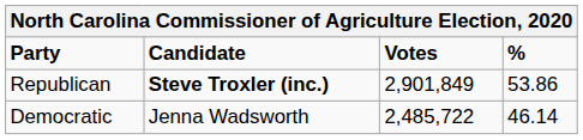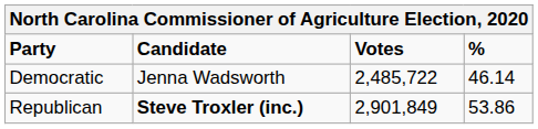rows swapped: Republican <-> Democratic
